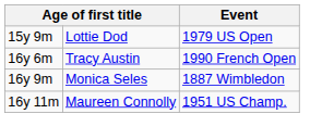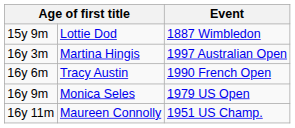15y 9m | Event: 1979 US Open -> 1887 Wimbledon
+ row: 16y 3m | Martina Hingis | 1997 Australian Open
16y 9m | Event: 1887 Wimbledon -> 1979 US Open
